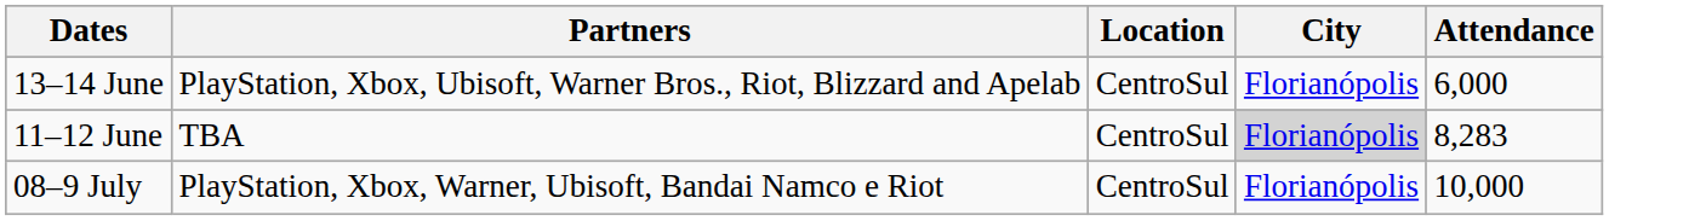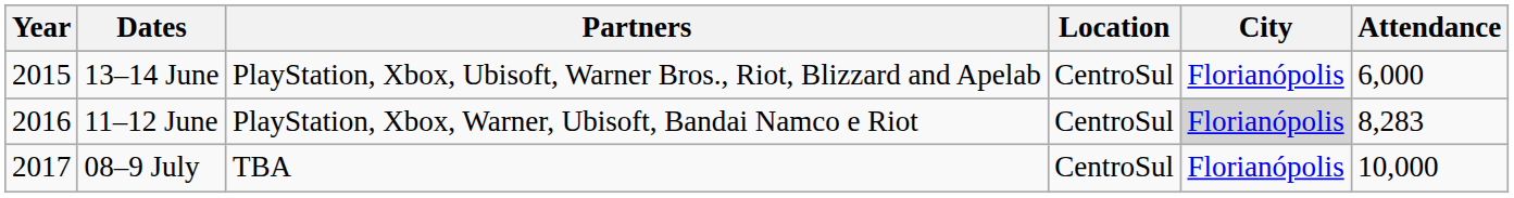+ column: Year | 2015 | 2016 | 2017
11–12 June | Partners: TBA -> PlayStation, Xbox, Warner, Ubisoft, Bandai Namco e Riot
08–9 July | Partners: PlayStation, Xbox, Warner, Ubisoft, Bandai Namco e Riot -> TBA
